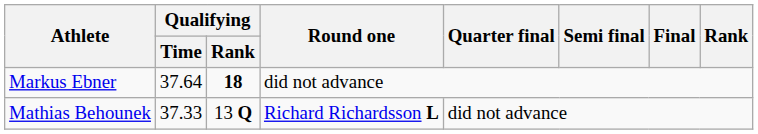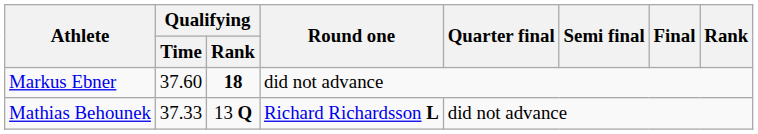Markus Ebner | Qualifying / Time: 37.64 -> 37.60
